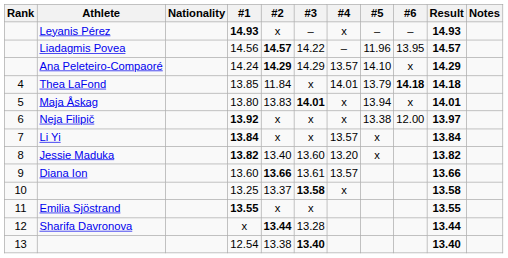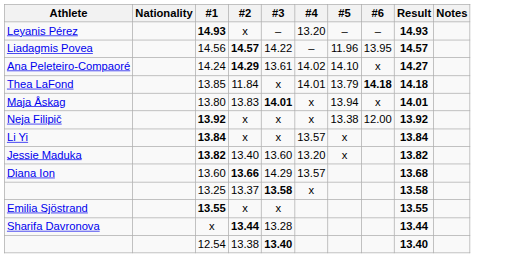- column: Rank | 4 | 5 | 6 | 7 | 8 | 9 | 10 | 11 | 12 | 13
Leyanis Pérez | #4: x -> 13.20
Ana Peleteiro-Compaoré | #3: 14.29 -> 13.61
Ana Peleteiro-Compaoré | #4: 13.57 -> 14.02
Ana Peleteiro-Compaoré | Result: 14.29 -> 14.27
Neja Filipič | Result: 13.97 -> 13.92
Diana Ion | #3: 13.61 -> 14.29
Diana Ion | Result: 13.66 -> 13.68
